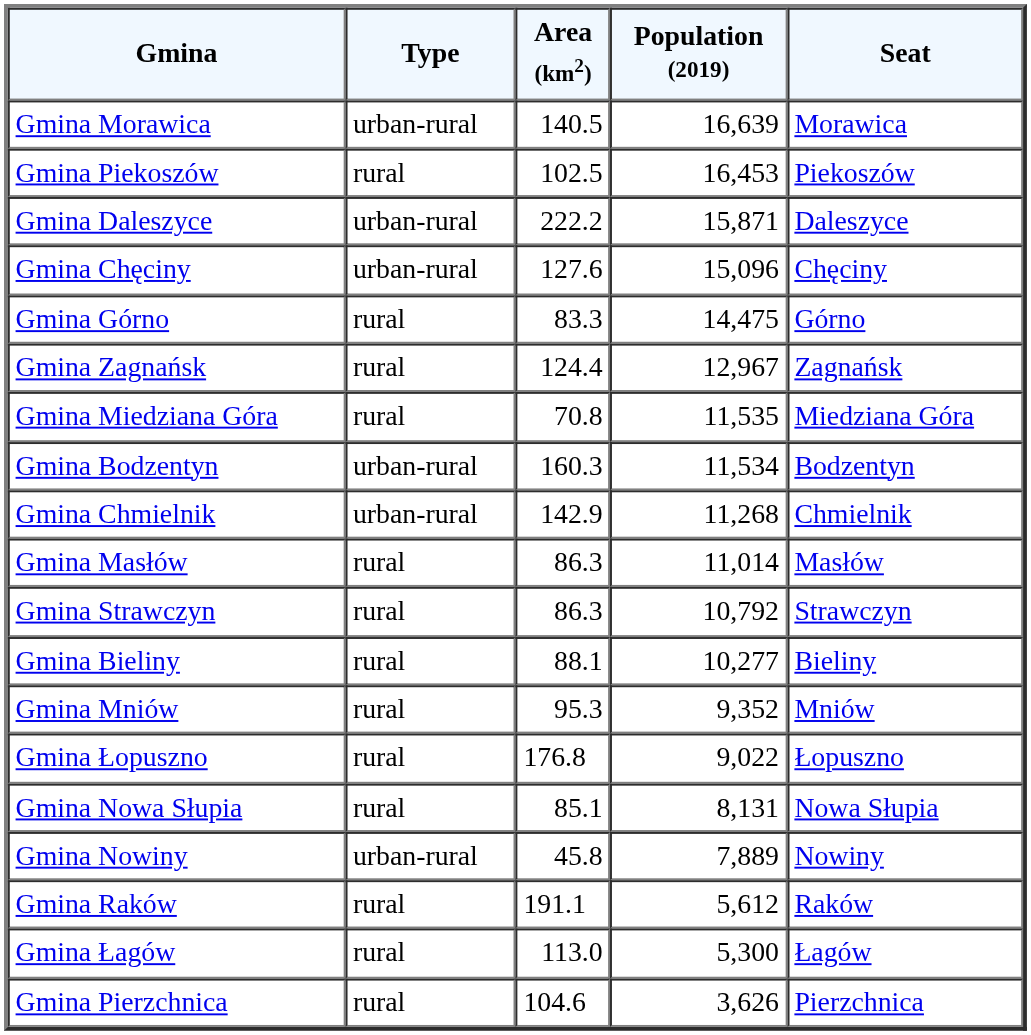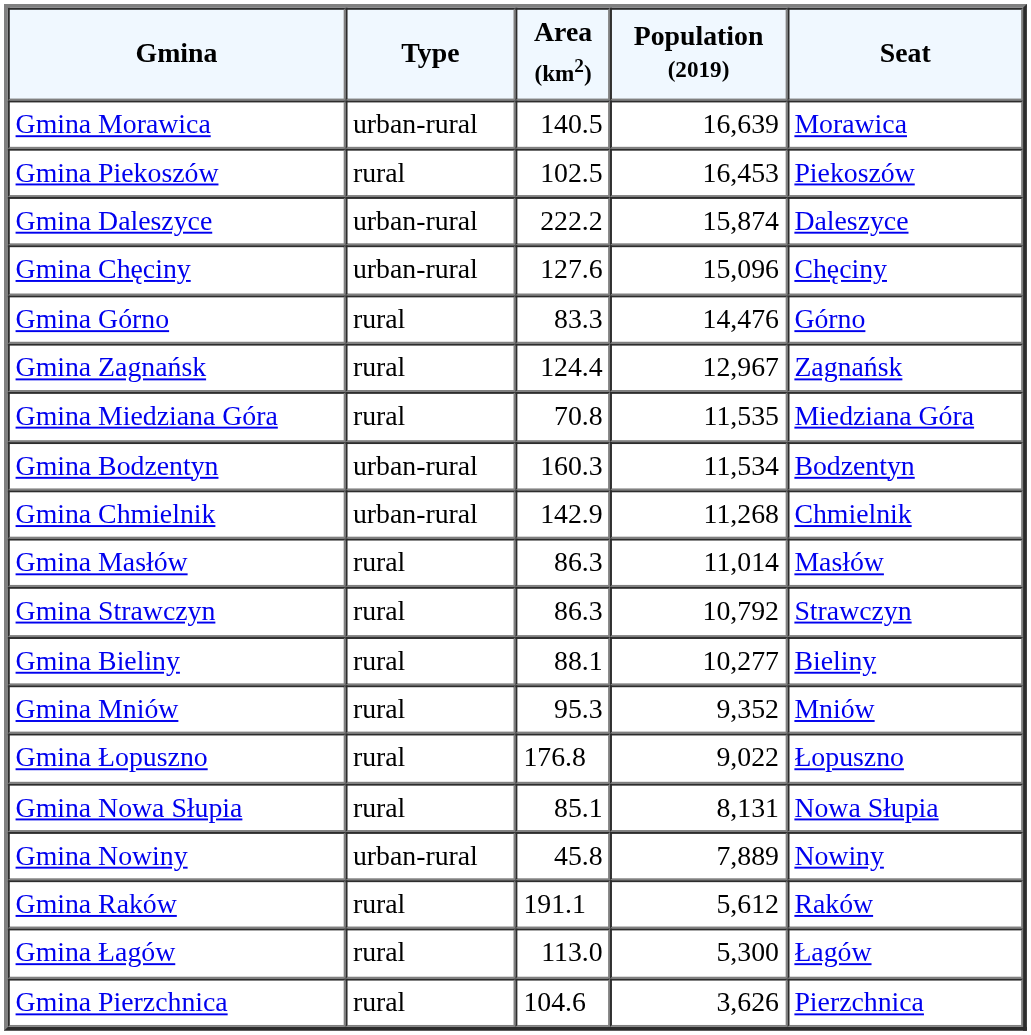Gmina Daleszyce | Population (2019): 15,871 -> 15,874
Gmina Górno | Population (2019): 14,475 -> 14,476
